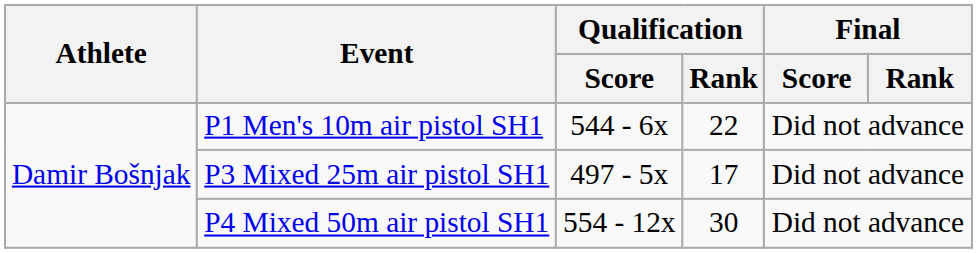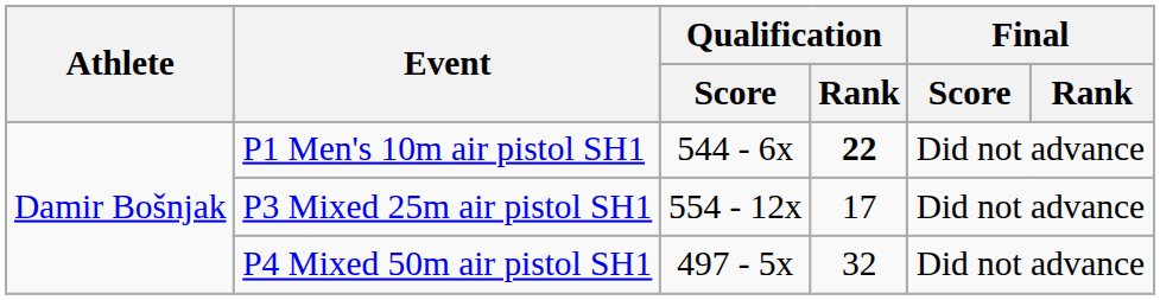P1 Men's 10m air pistol SH1 | Qualification / Rank: normal -> bold
P3 Mixed 25m air pistol SH1 | Qualification / Score: 497 - 5x -> 554 - 12x
P4 Mixed 50m air pistol SH1 | Qualification / Score: 554 - 12x -> 497 - 5x
P4 Mixed 50m air pistol SH1 | Qualification / Rank: 30 -> 32
